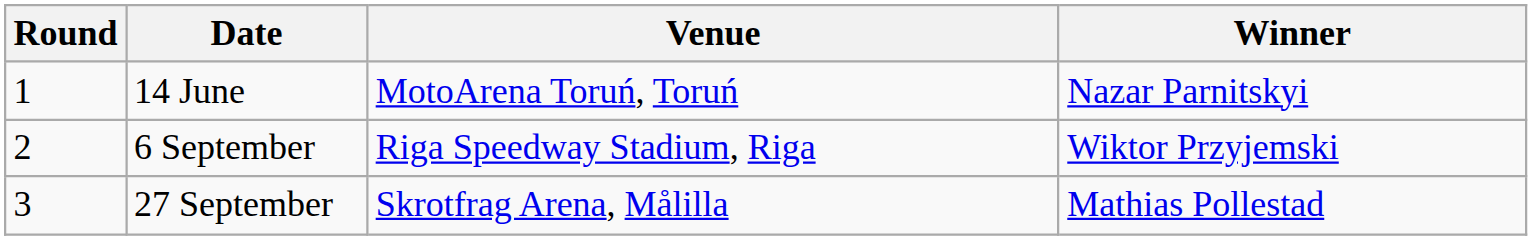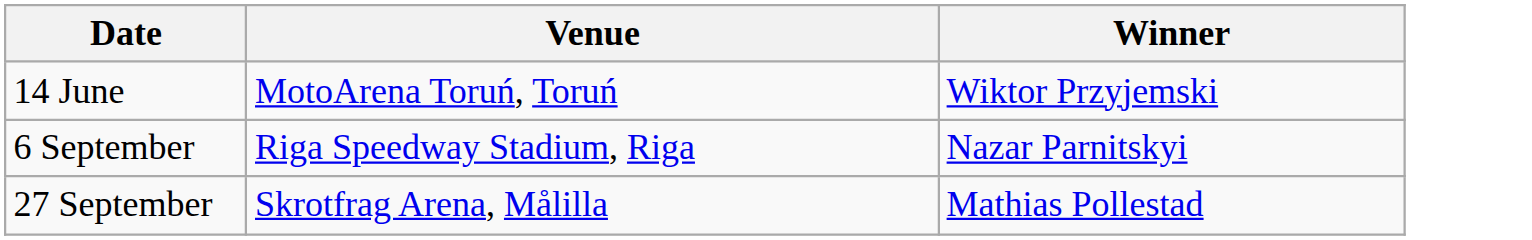- column: Round | 1 | 2 | 3
14 June | Winner: Nazar Parnitskyi -> Wiktor Przyjemski
6 September | Winner: Wiktor Przyjemski -> Nazar Parnitskyi
